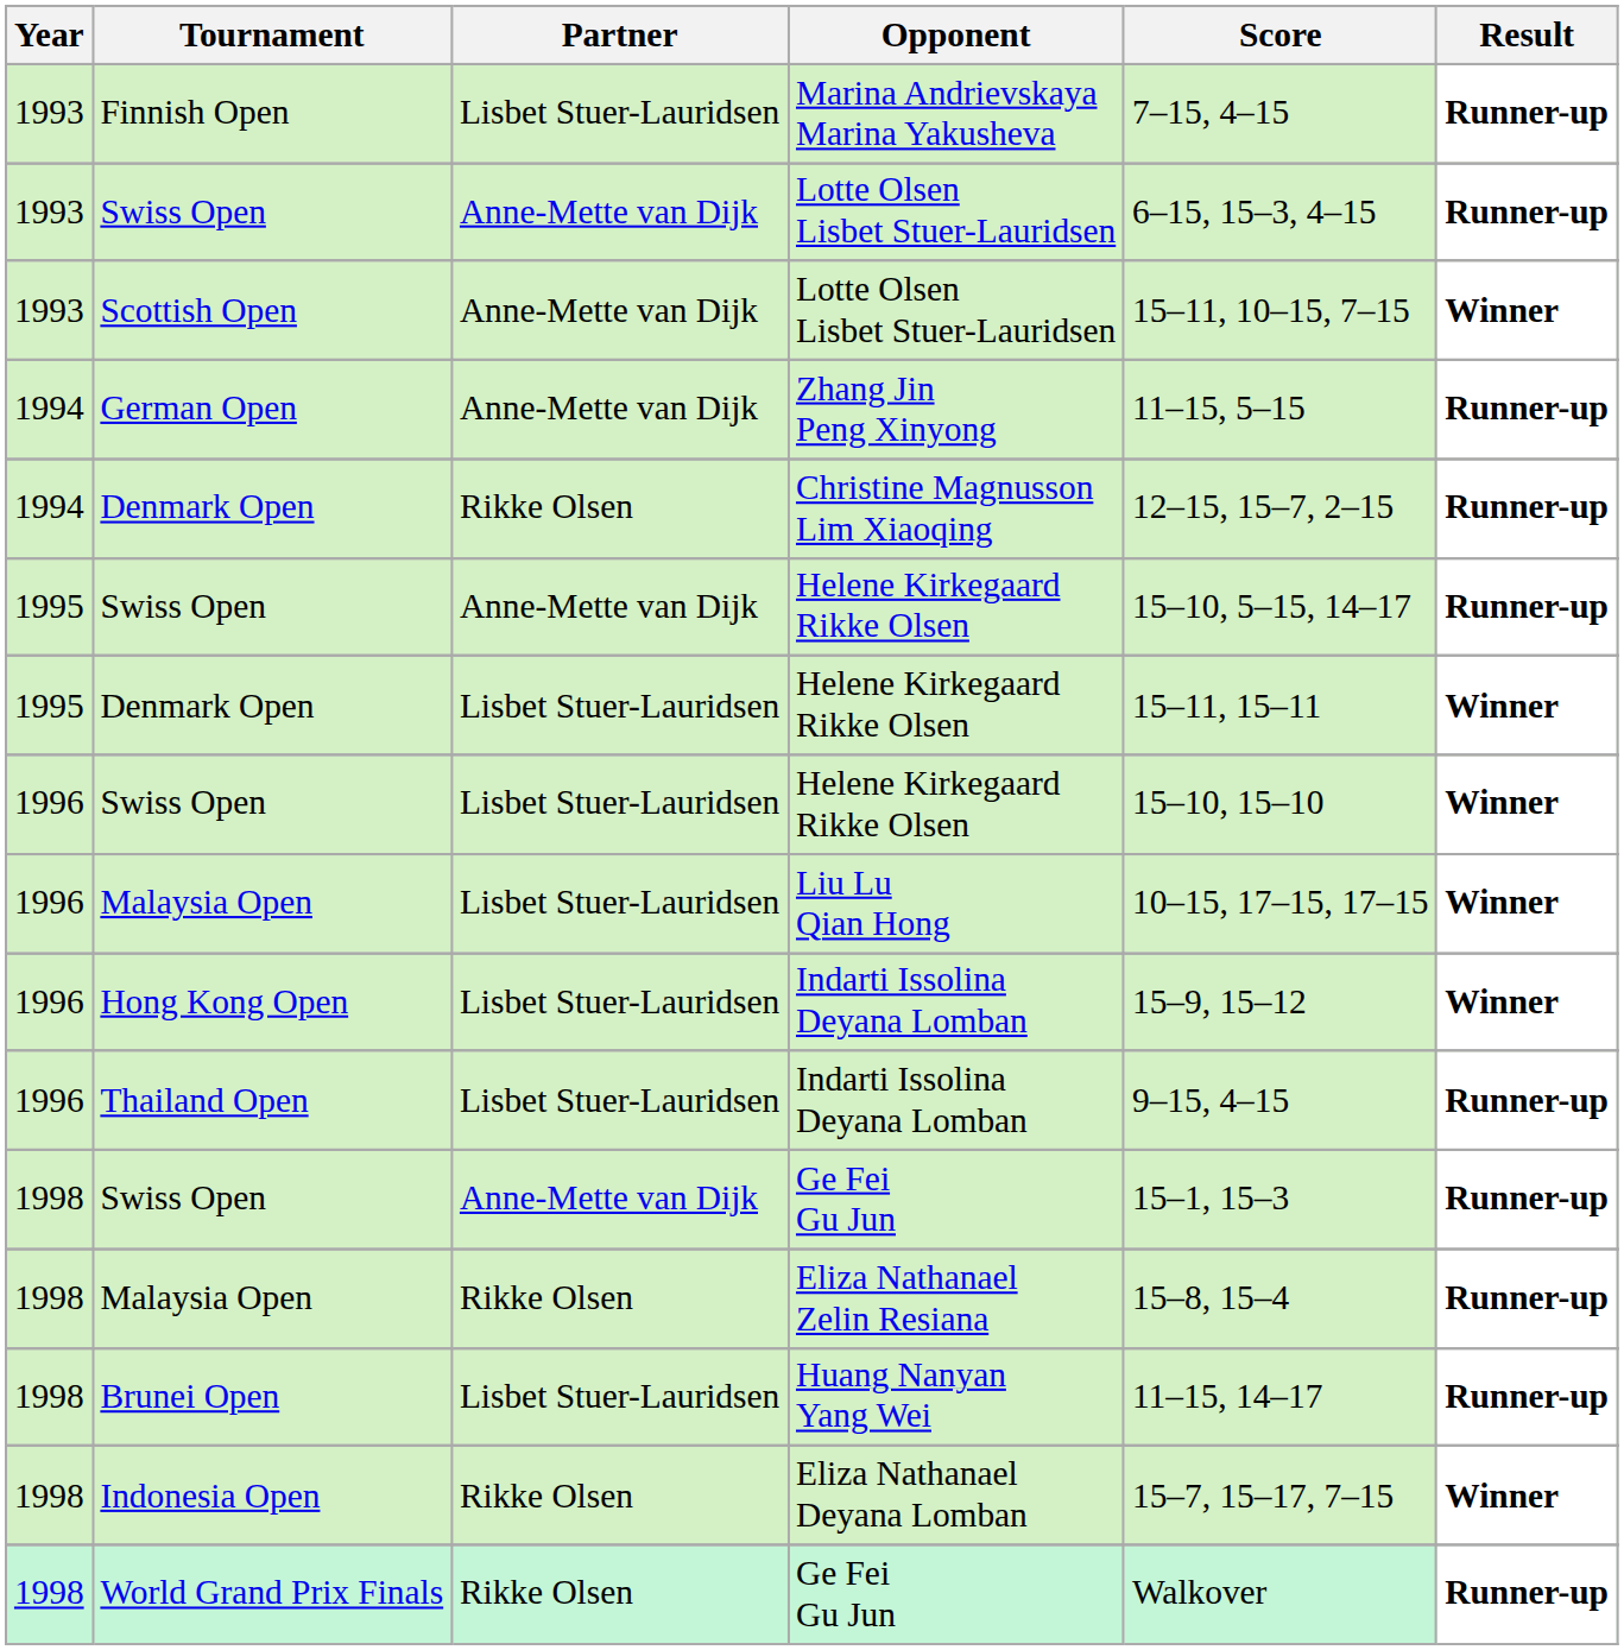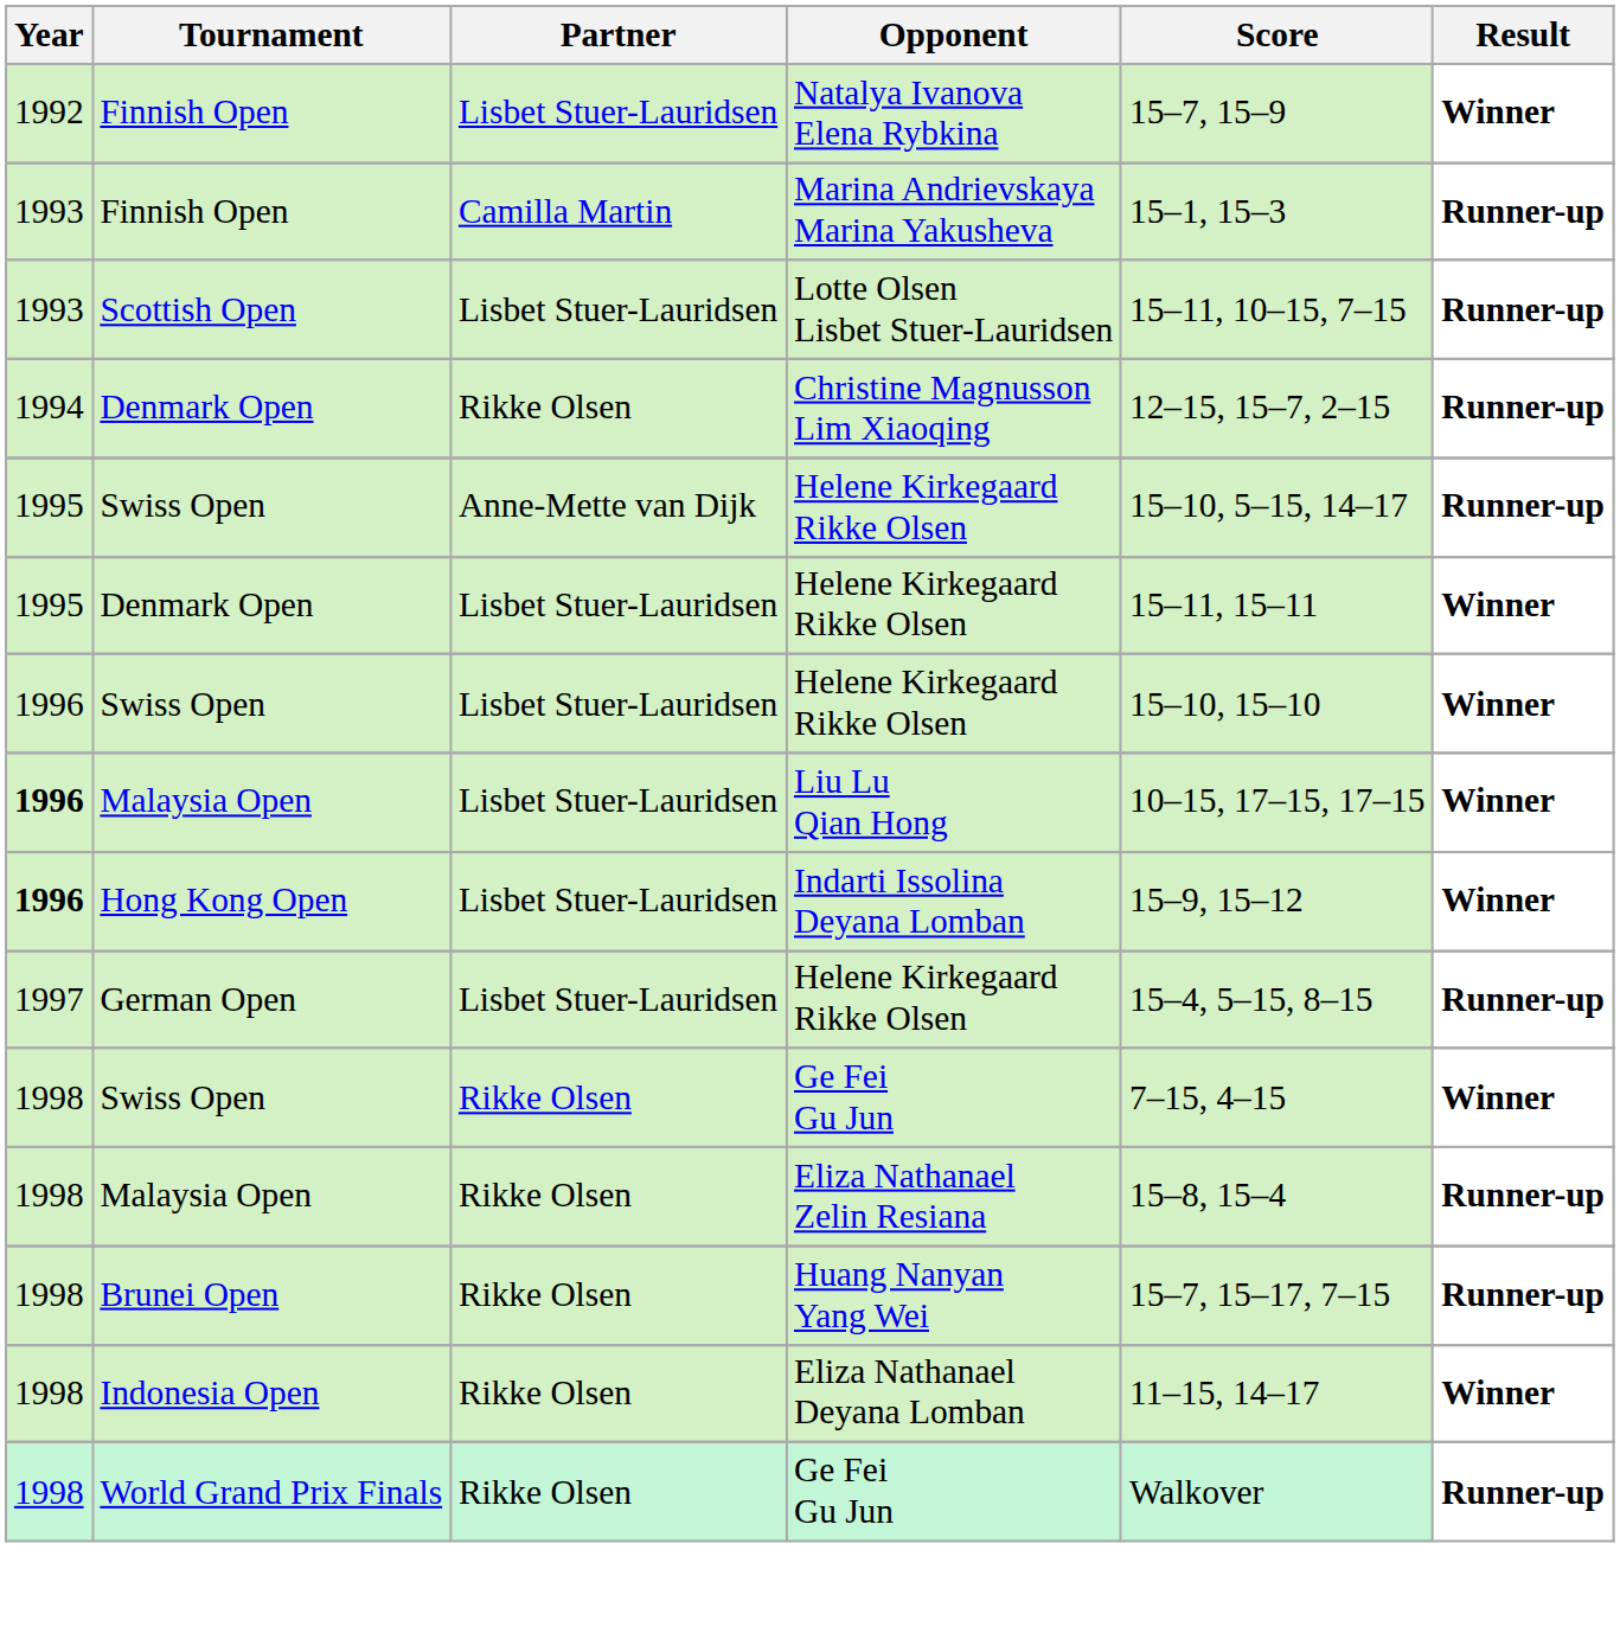+ row: 1992 | Finnish Open | Lisbet Stuer-Lauridsen | Natalya Ivanova Elena Rybkina | 15–7, 15–9 | Winner
Marina Andrievskaya Marina Yakusheva | Partner: Lisbet Stuer-Lauridsen -> Camilla Martin
Marina Andrievskaya Marina Yakusheva | Score: 7–15, 4–15 -> 15–1, 15–3
- row: 1993 | Swiss Open | Anne-Mette van Dijk | Lotte Olsen Lisbet Stuer-Lauridsen | 6–15, 15–3, 4–15 | Runner-up
Scottish Open / Lotte Olsen Lisbet Stuer-Lauridsen | Partner: Anne-Mette van Dijk -> Lisbet Stuer-Lauridsen
Scottish Open / Lotte Olsen Lisbet Stuer-Lauridsen | Result: Winner -> Runner-up
- row: 1994 | German Open | Anne-Mette van Dijk | Zhang Jin Peng Xinyong | 11–15, 5–15 | Runner-up
Liu Lu Qian Hong | Year: normal -> bold
Hong Kong Open / Indarti Issolina Deyana Lomban | Year: normal -> bold
- row: 1996 | Thailand Open | Lisbet Stuer-Lauridsen | Indarti Issolina Deyana Lomban | 9–15, 4–15 | Runner-up
+ row: 1997 | German Open | Lisbet Stuer-Lauridsen | Helene Kirkegaard Rikke Olsen | 15–4, 5–15, 8–15 | Runner-up
Swiss Open / Ge Fei Gu Jun | Partner: Anne-Mette van Dijk -> Rikke Olsen
Swiss Open / Ge Fei Gu Jun | Score: 15–1, 15–3 -> 7–15, 4–15
Swiss Open / Ge Fei Gu Jun | Result: Runner-up -> Winner
Huang Nanyan Yang Wei | Partner: Lisbet Stuer-Lauridsen -> Rikke Olsen
Huang Nanyan Yang Wei | Score: 11–15, 14–17 -> 15–7, 15–17, 7–15
Eliza Nathanael Deyana Lomban | Score: 15–7, 15–17, 7–15 -> 11–15, 14–17
